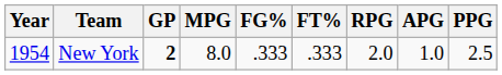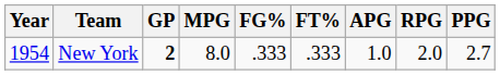columns swapped: RPG <-> APG
New York | PPG: 2.5 -> 2.7
